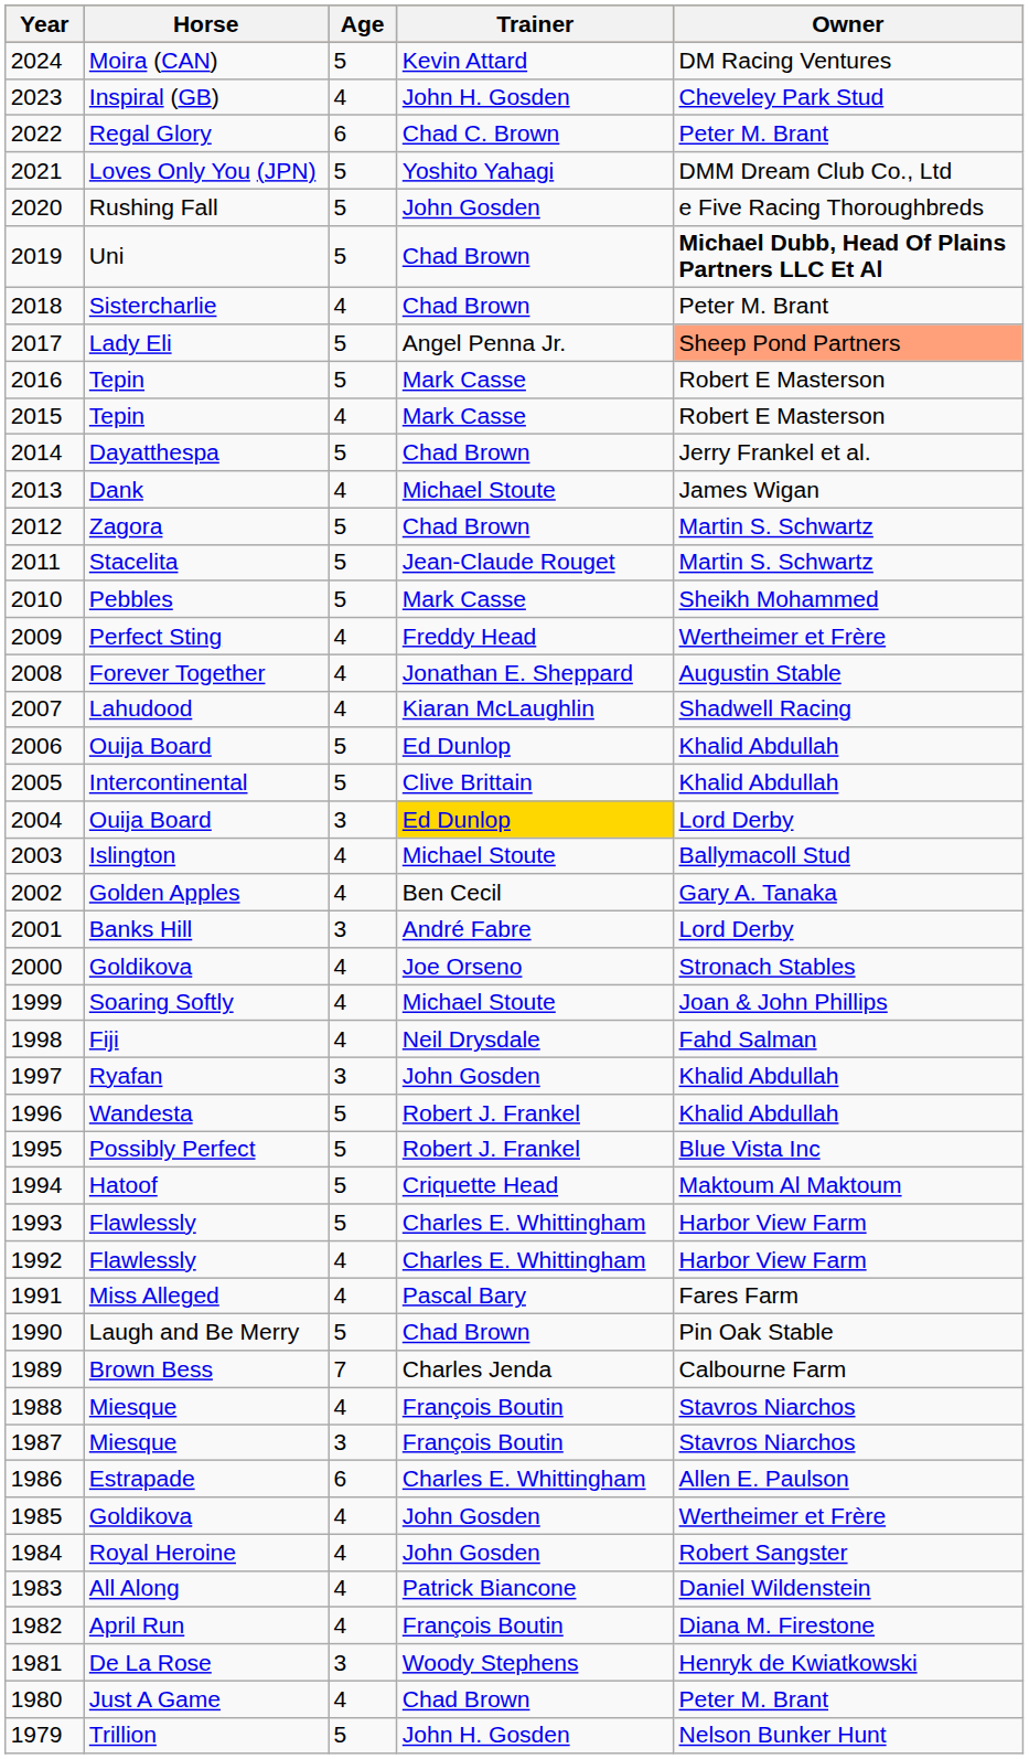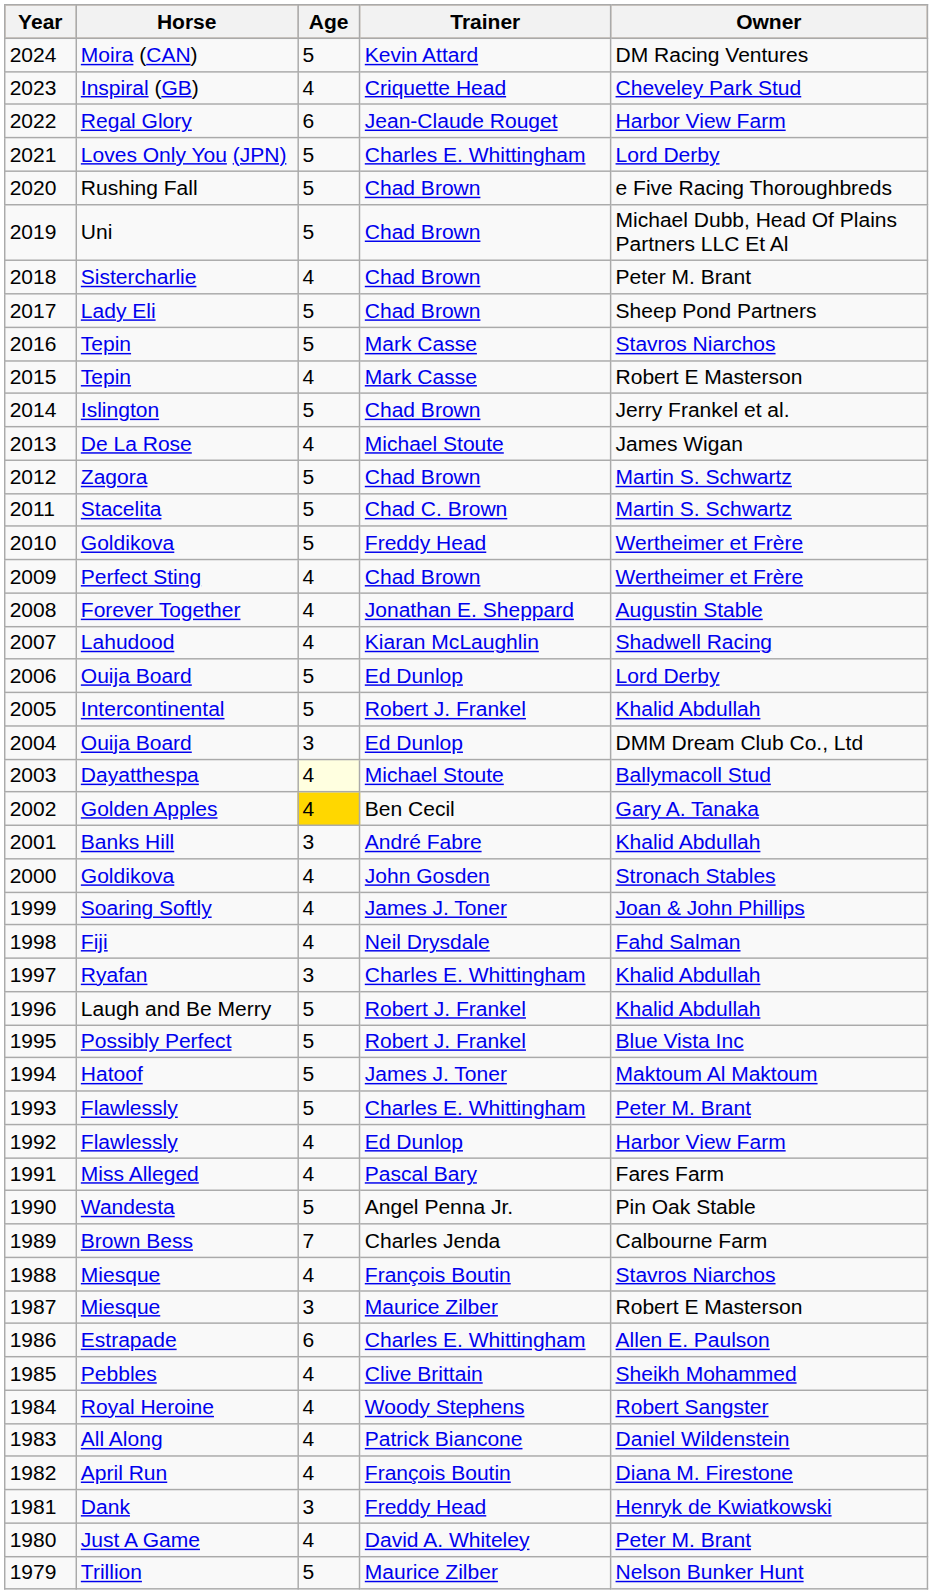2023 | Trainer: John H. Gosden -> Criquette Head
2022 | Trainer: Chad C. Brown -> Jean-Claude Rouget
2022 | Owner: Peter M. Brant -> Harbor View Farm
2021 | Trainer: Yoshito Yahagi -> Charles E. Whittingham
2021 | Owner: DMM Dream Club Co., Ltd -> Lord Derby
2020 | Trainer: John Gosden -> Chad Brown
2019 | Owner: bold -> normal
2017 | Trainer: Angel Penna Jr. -> Chad Brown
2017 | Owner: lightsalmon background -> no background
2016 | Owner: Robert E Masterson -> Stavros Niarchos
2014 | Horse: Dayatthespa -> Islington
2013 | Horse: Dank -> De La Rose
2011 | Trainer: Jean-Claude Rouget -> Chad C. Brown
2010 | Horse: Pebbles -> Goldikova
2010 | Trainer: Mark Casse -> Freddy Head
2010 | Owner: Sheikh Mohammed -> Wertheimer et Frère
2009 | Trainer: Freddy Head -> Chad Brown
2006 | Owner: Khalid Abdullah -> Lord Derby
2005 | Trainer: Clive Brittain -> Robert J. Frankel
2004 | Trainer: gold background -> no background
2004 | Owner: Lord Derby -> DMM Dream Club Co., Ltd
2003 | Horse: Islington -> Dayatthespa
2003 | Age: no background -> lightyellow background
2002 | Age: no background -> gold background
2001 | Owner: Lord Derby -> Khalid Abdullah
2000 | Trainer: Joe Orseno -> John Gosden
1999 | Trainer: Michael Stoute -> James J. Toner
1997 | Trainer: John Gosden -> Charles E. Whittingham
1996 | Horse: Wandesta -> Laugh and Be Merry
1994 | Trainer: Criquette Head -> James J. Toner
1993 | Owner: Harbor View Farm -> Peter M. Brant
1992 | Trainer: Charles E. Whittingham -> Ed Dunlop
1990 | Horse: Laugh and Be Merry -> Wandesta
1990 | Trainer: Chad Brown -> Angel Penna Jr.
1987 | Trainer: François Boutin -> Maurice Zilber
1987 | Owner: Stavros Niarchos -> Robert E Masterson
1985 | Horse: Goldikova -> Pebbles
1985 | Trainer: John Gosden -> Clive Brittain
1985 | Owner: Wertheimer et Frère -> Sheikh Mohammed
1984 | Trainer: John Gosden -> Woody Stephens
1981 | Horse: De La Rose -> Dank
1981 | Trainer: Woody Stephens -> Freddy Head
1980 | Trainer: Chad Brown -> David A. Whiteley
1979 | Trainer: John H. Gosden -> Maurice Zilber
